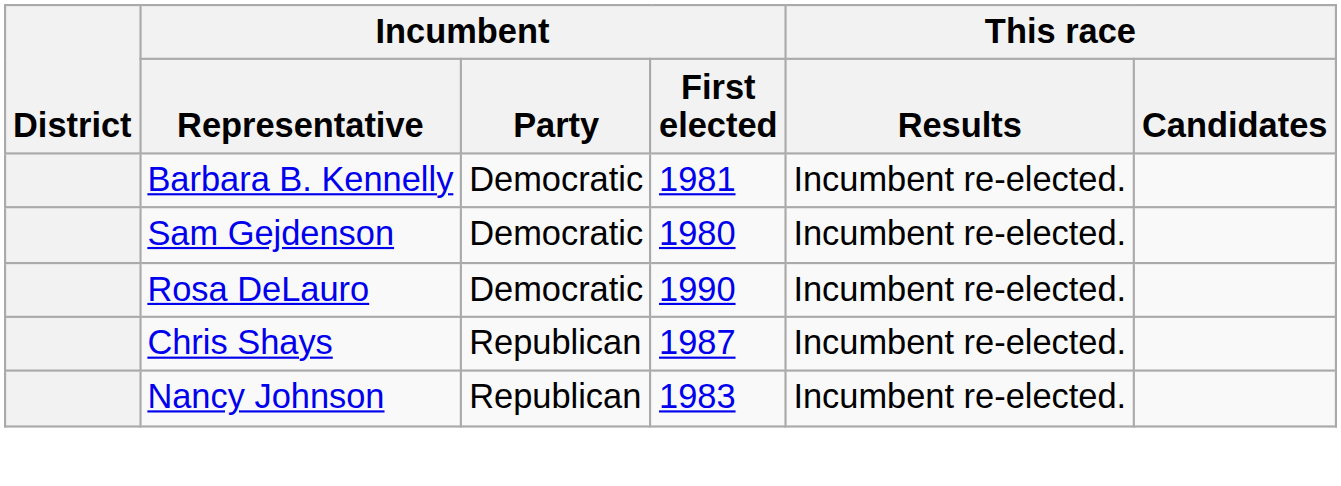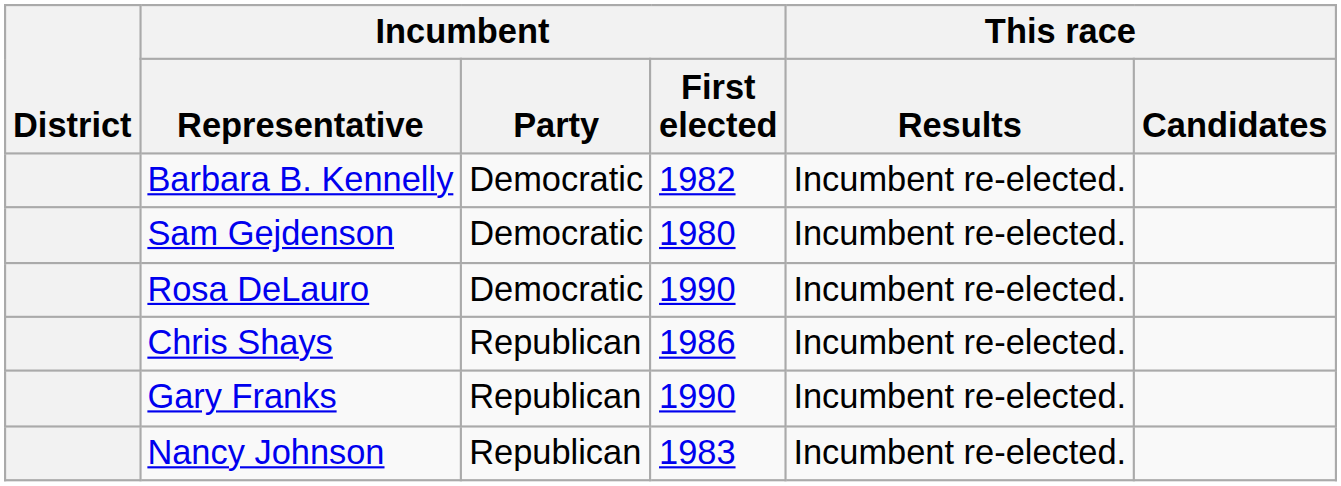Barbara B. Kennelly | Incumbent / First elected: 1981 -> 1982
Chris Shays | Incumbent / First elected: 1987 -> 1986
+ row: Gary Franks | Republican | 1990 | Incumbent re-elected.
